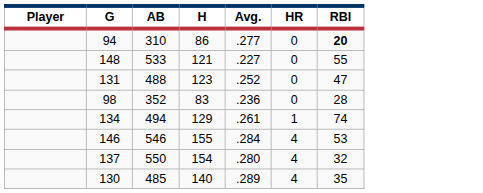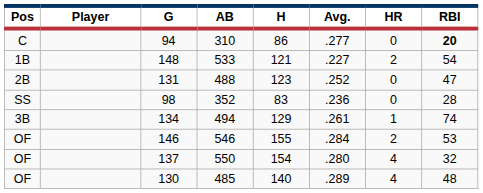+ column: Pos | C | 1B | 2B | SS | 3B | OF | OF | OF
148 | HR: 0 -> 2
148 | RBI: 55 -> 54
146 | HR: 4 -> 2
130 | RBI: 35 -> 48
